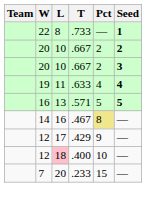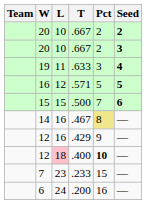- row: 22 | 8 | .733 | — | 1
.633 | Pct: 4 -> 3
.571 | L: 13 -> 12
+ row: 15 | 15 | .500 | 7 | 6
.429 | L: 17 -> 16
.400 | Pct: normal -> bold
.233 | L: 20 -> 23
+ row: 6 | 24 | .200 | 16 | —
